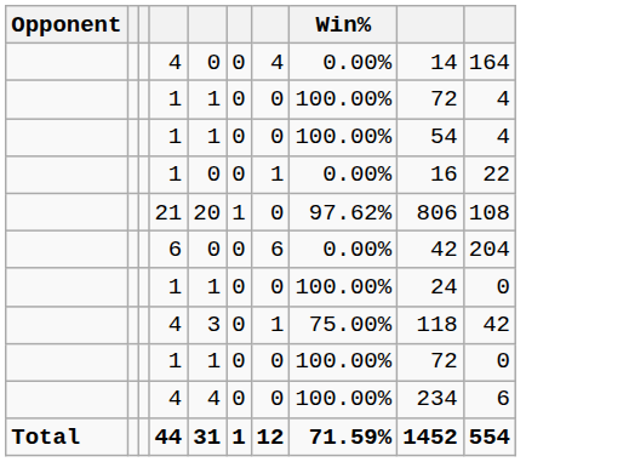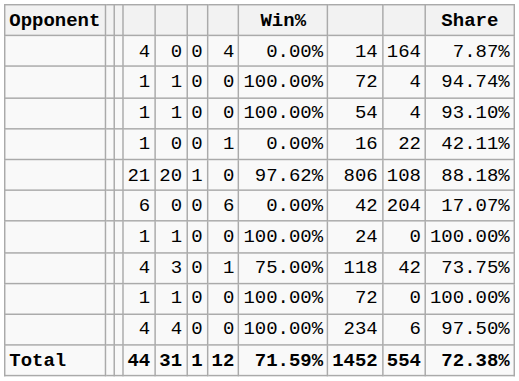+ column: Share | 7.87% | 94.74% | 93.10% | 42.11% | 88.18% | 17.07% | 100.00% | 73.75% | 100.00% | 97.50% | 72.38%
